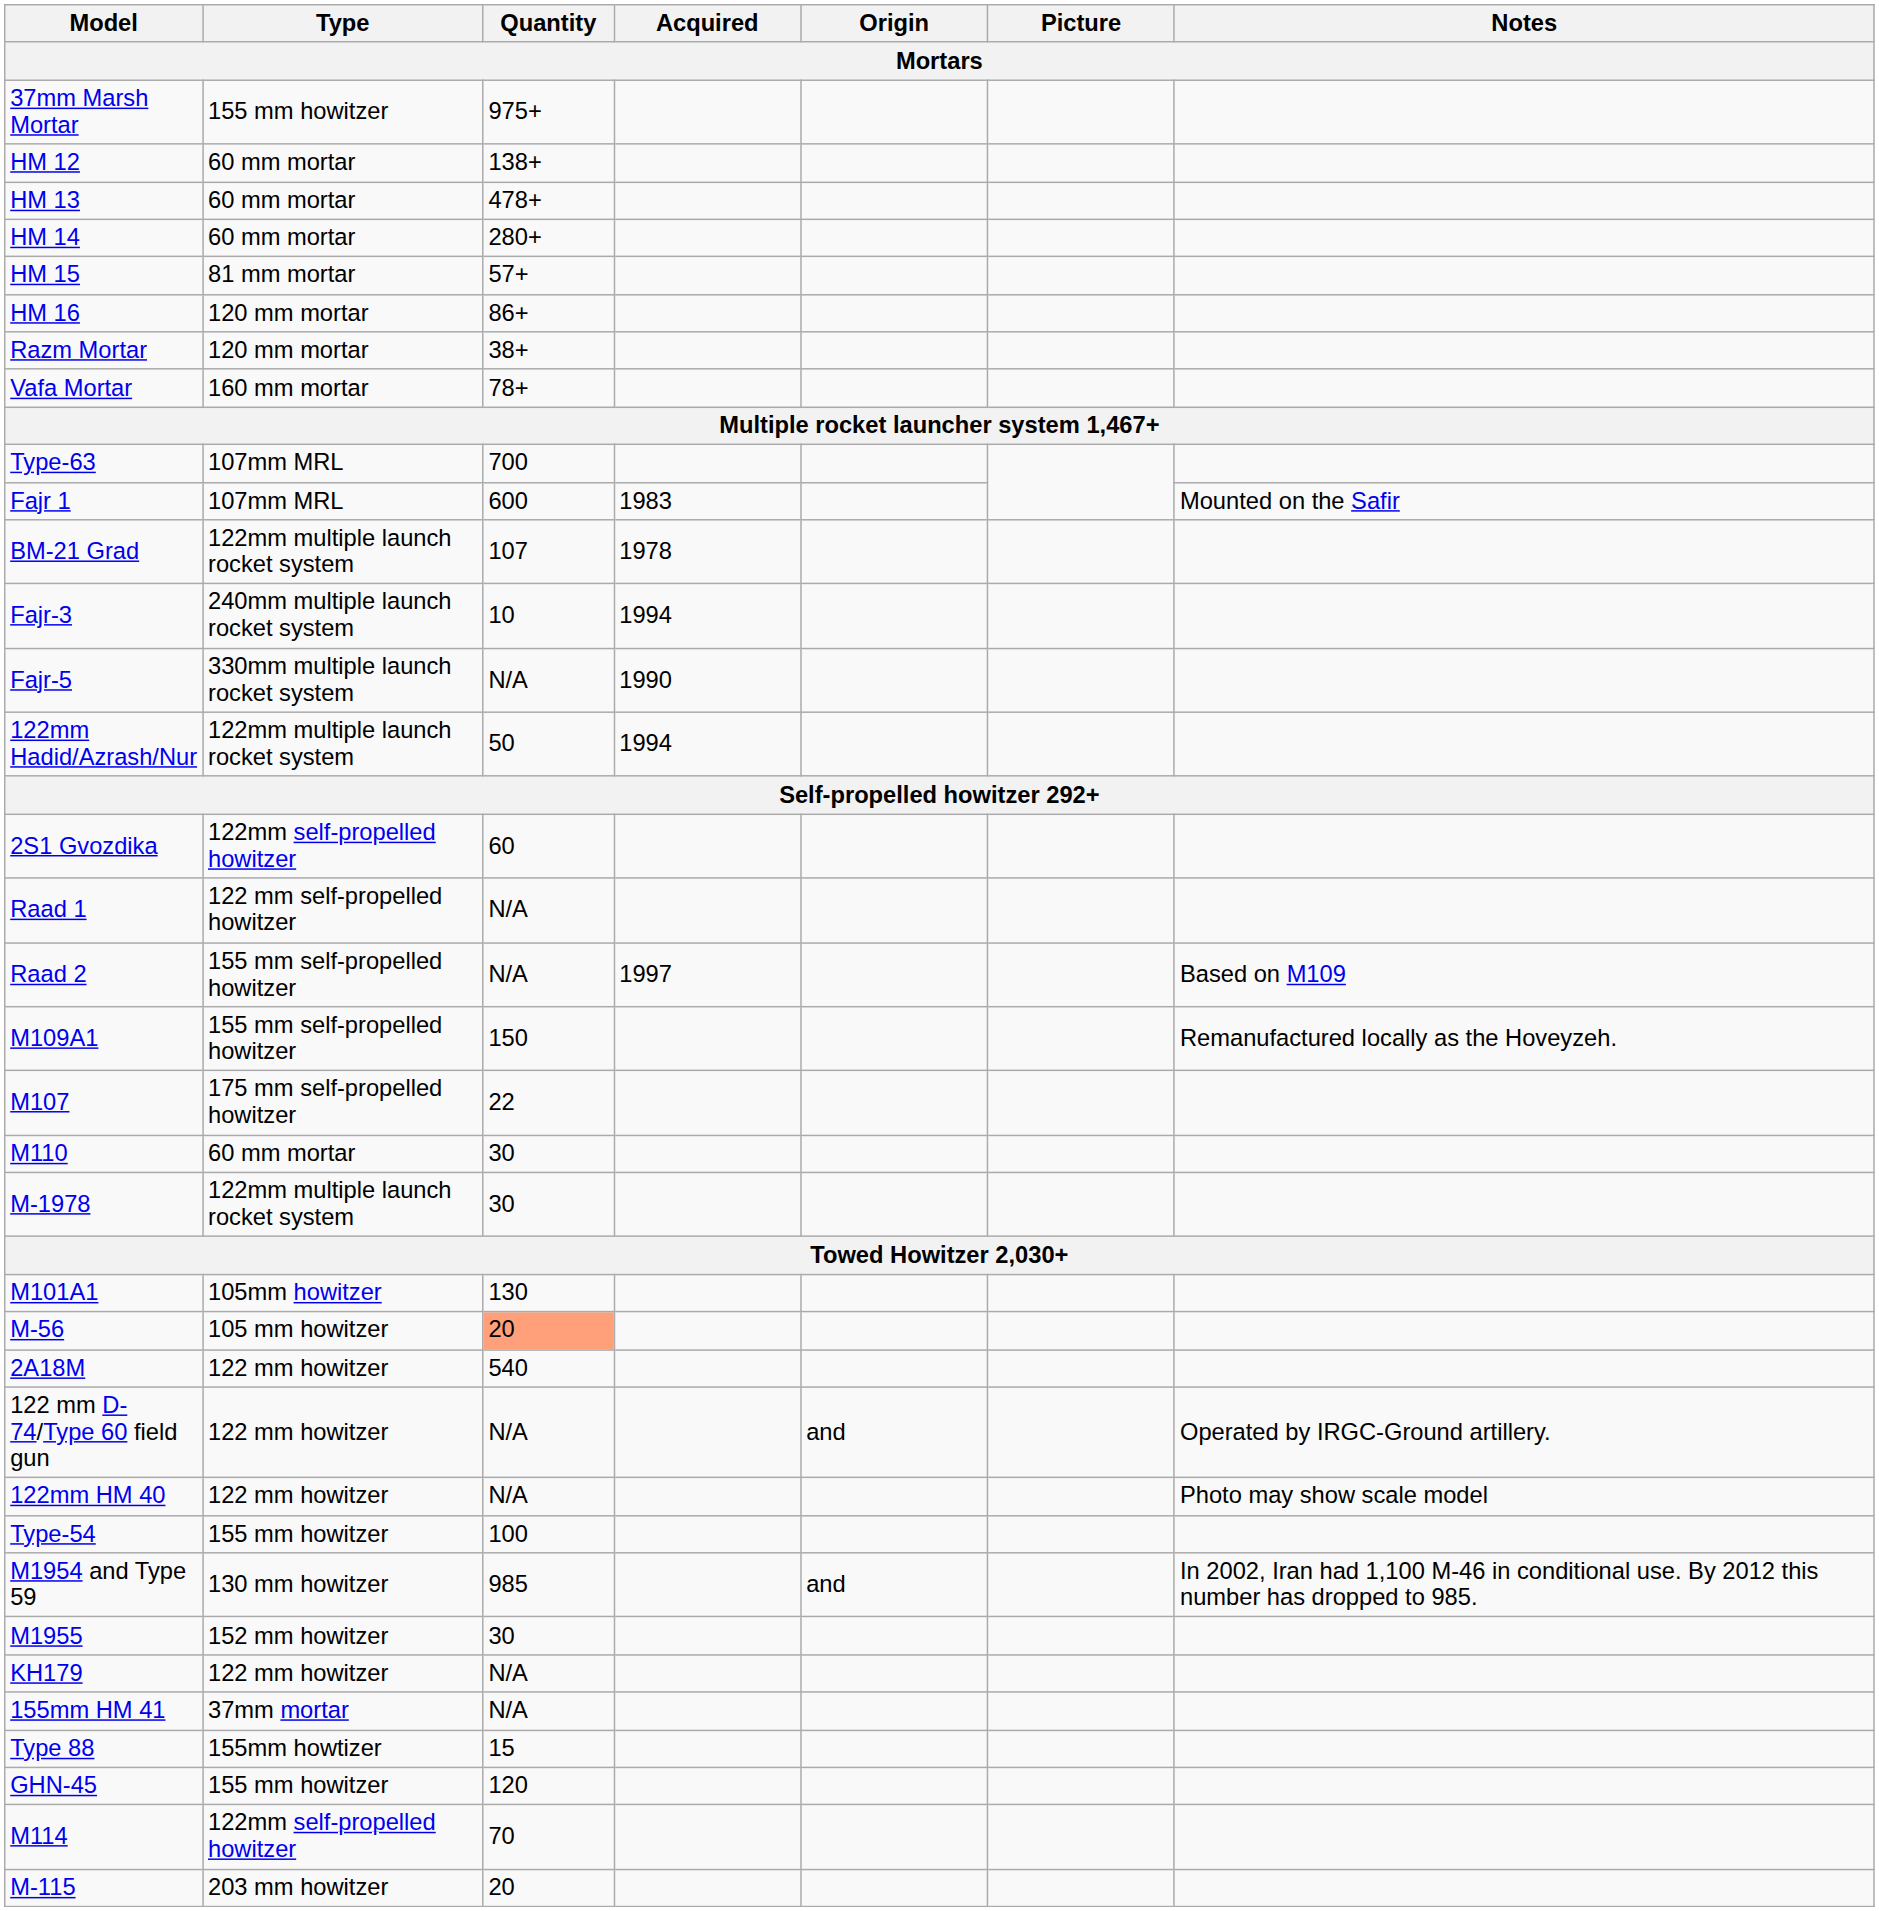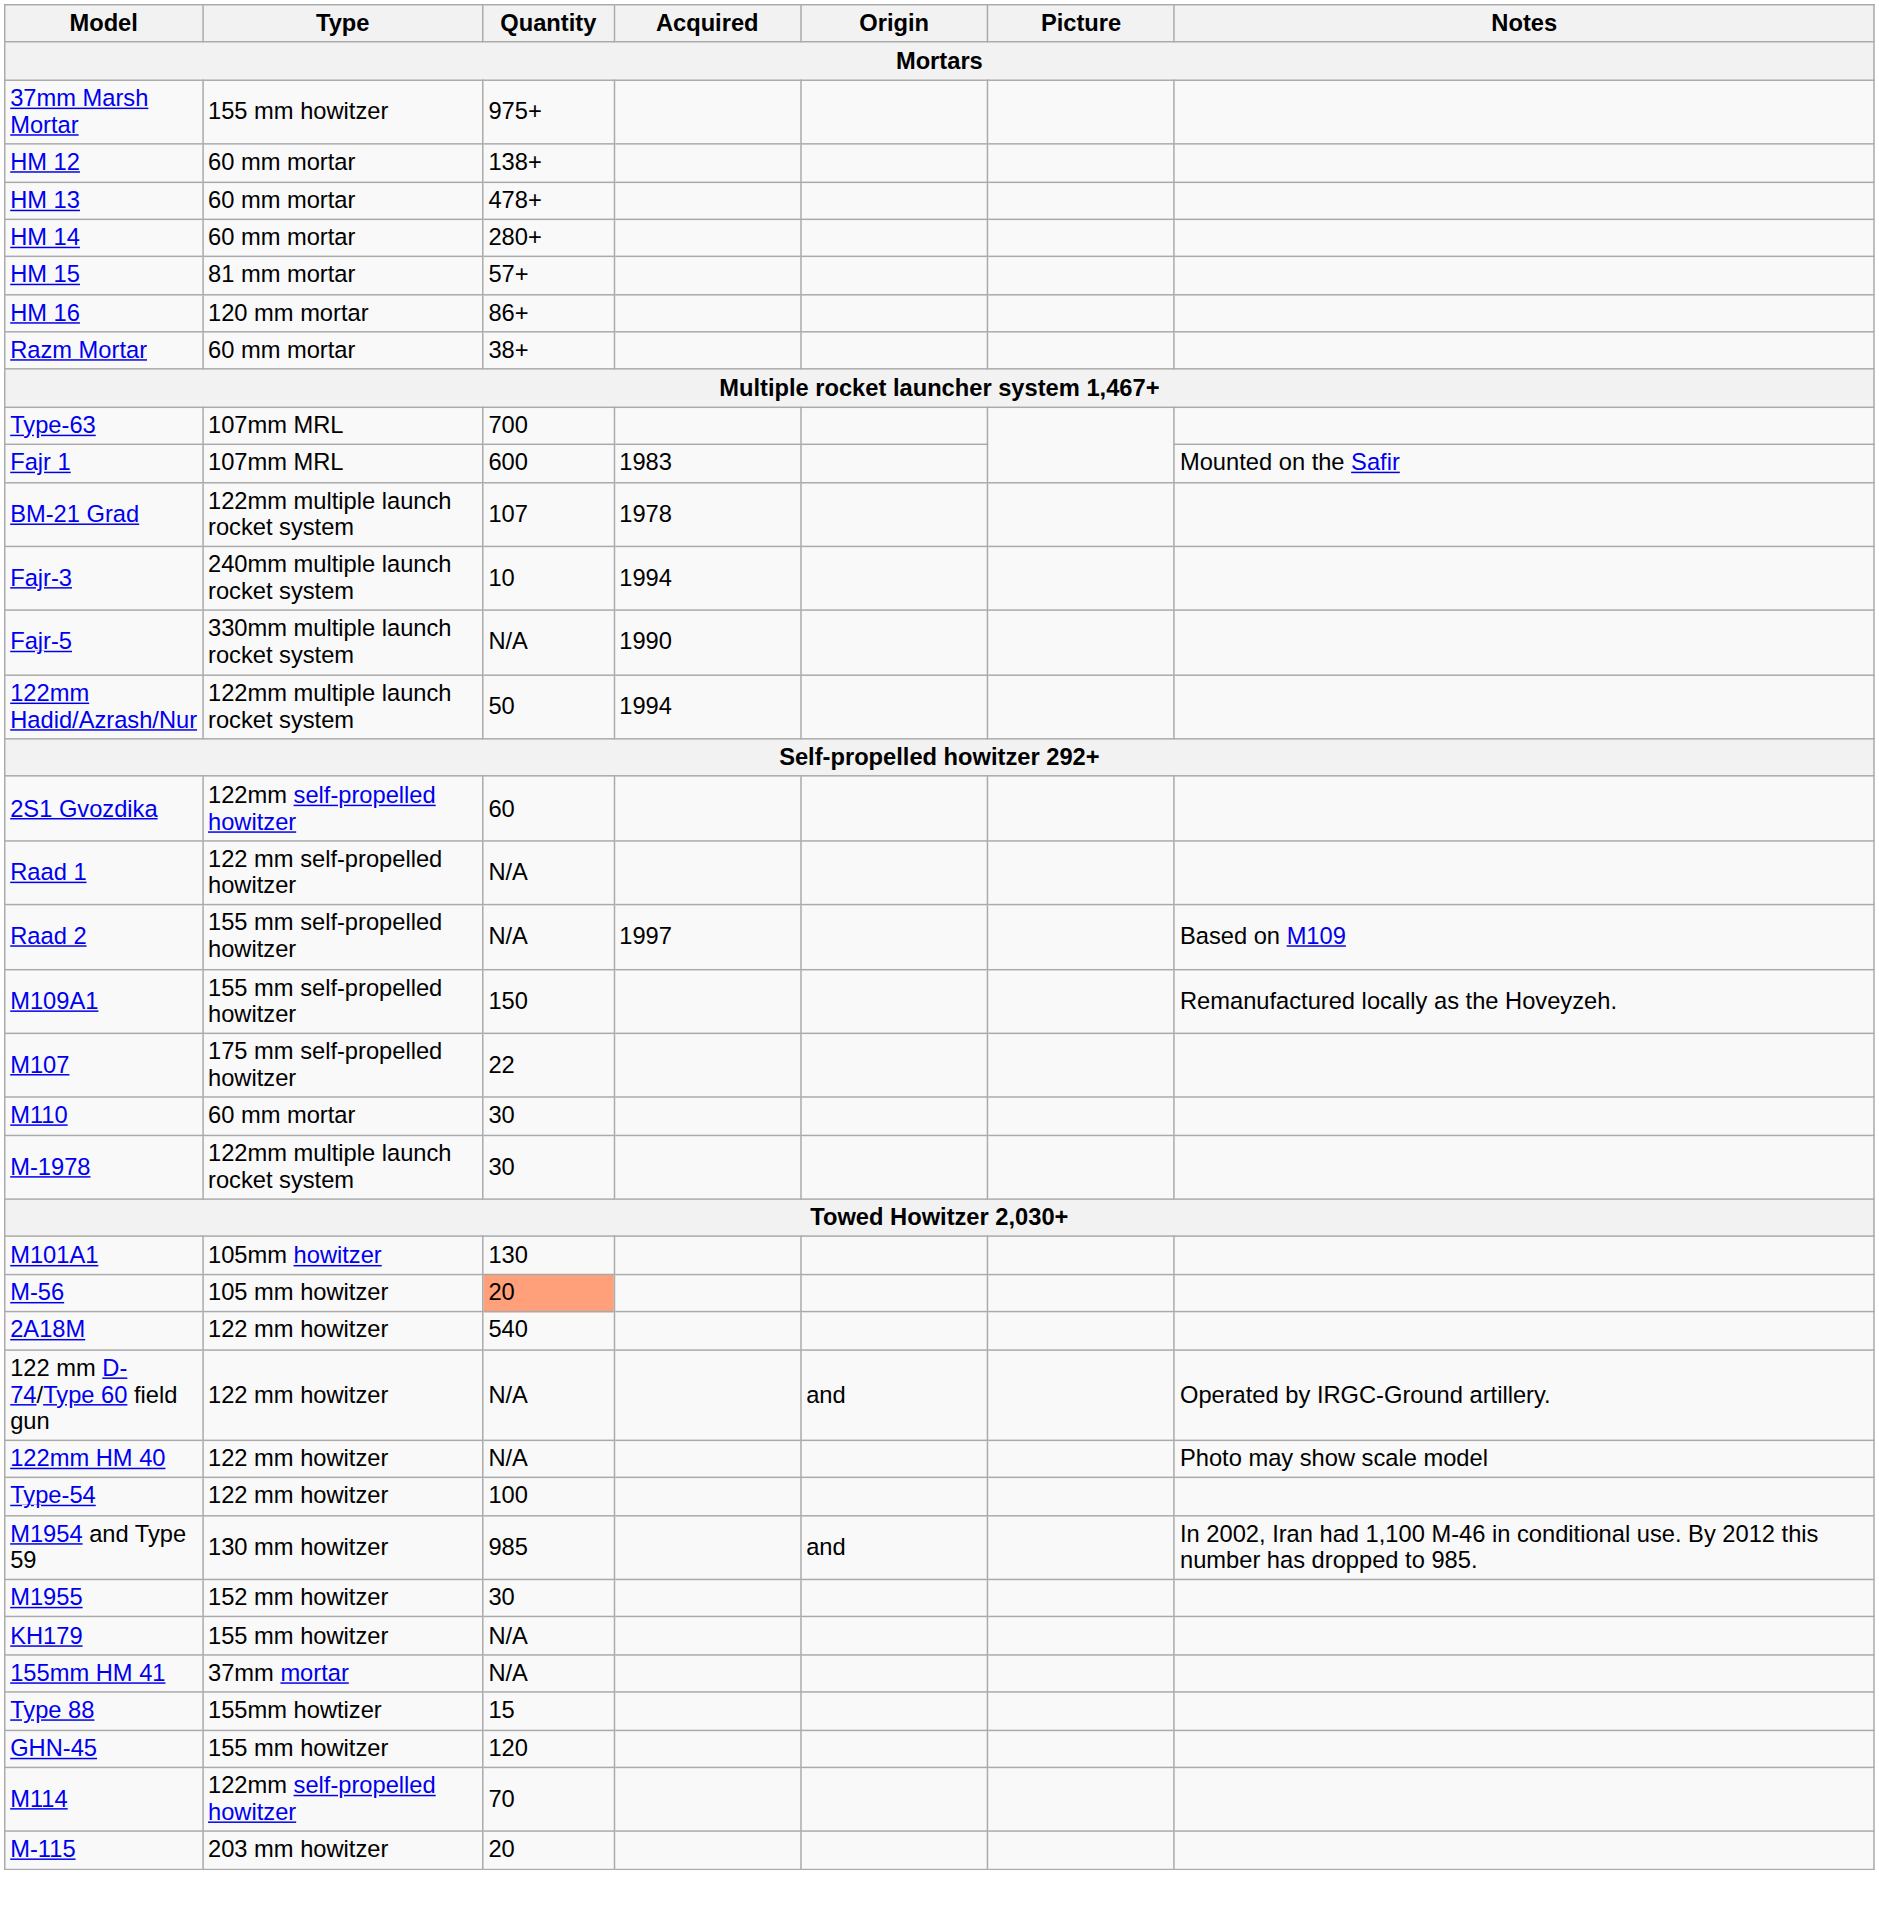Razm Mortar | Type: 120 mm mortar -> 60 mm mortar
- row: Vafa Mortar | 160 mm mortar | 78+
Type-54 | Type: 155 mm howitzer -> 122 mm howitzer
KH179 | Type: 122 mm howitzer -> 155 mm howitzer
